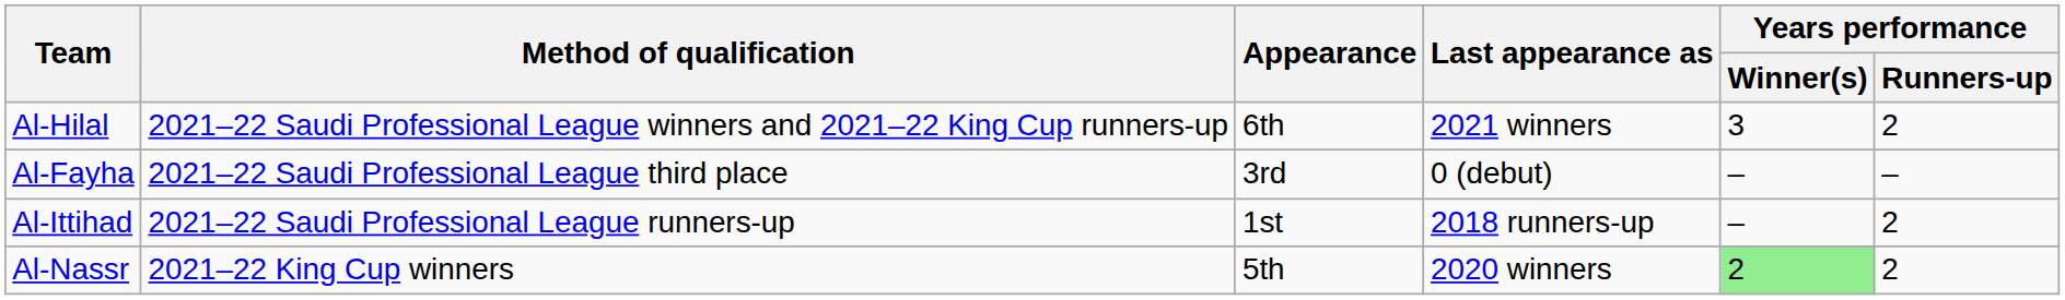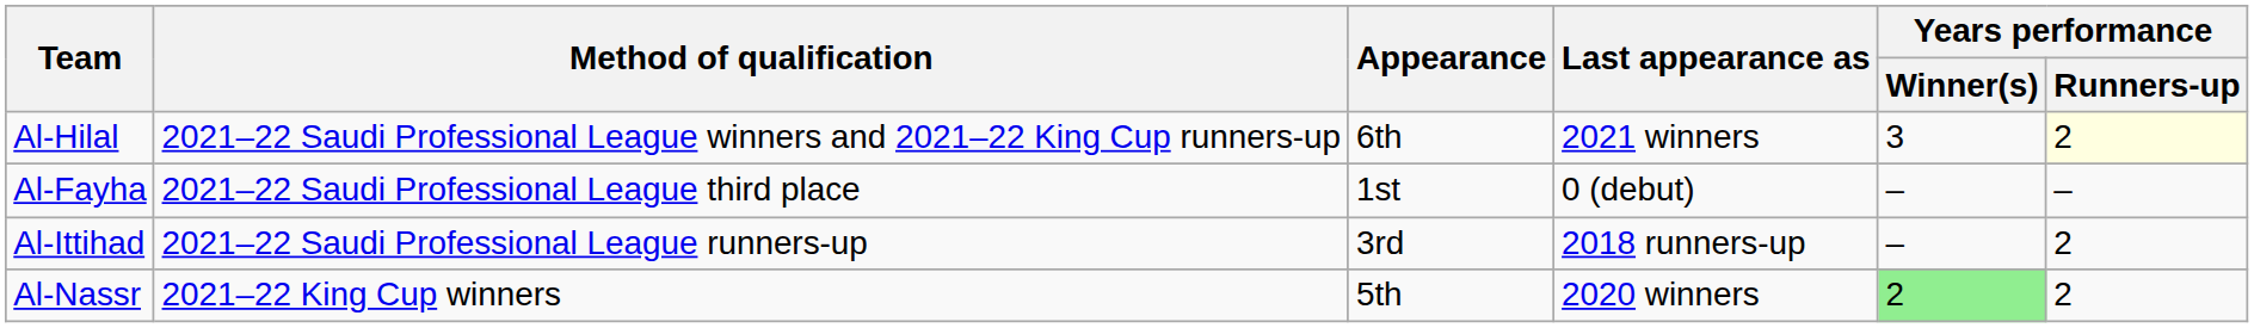Al-Hilal | Years performance / Runners-up: no background -> lightyellow background
Al-Fayha | Appearance: 3rd -> 1st
Al-Ittihad | Appearance: 1st -> 3rd
